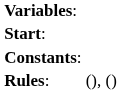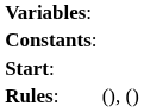rows swapped: Constants: <-> Start:
